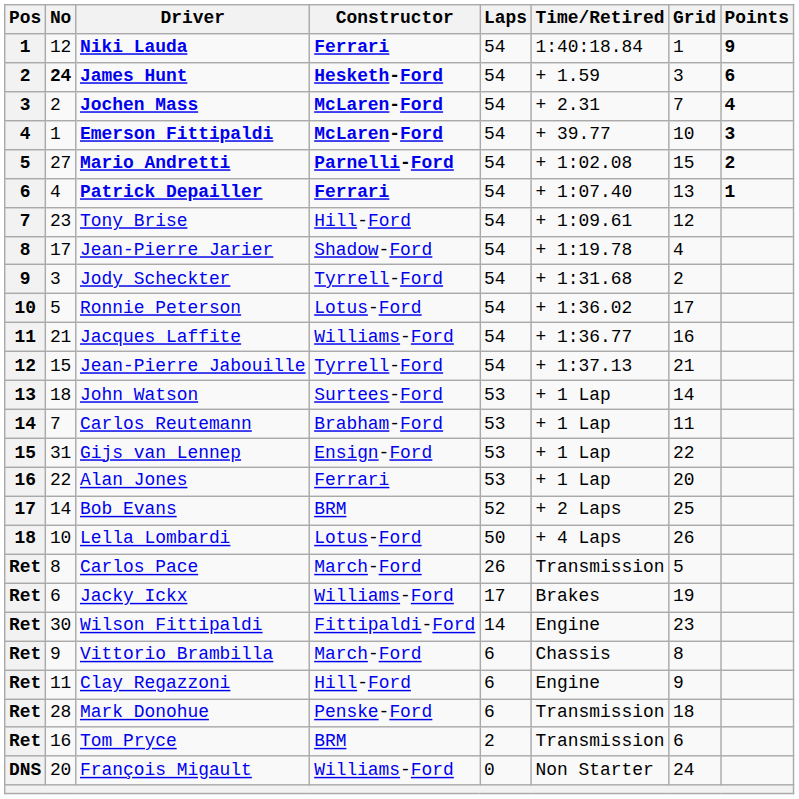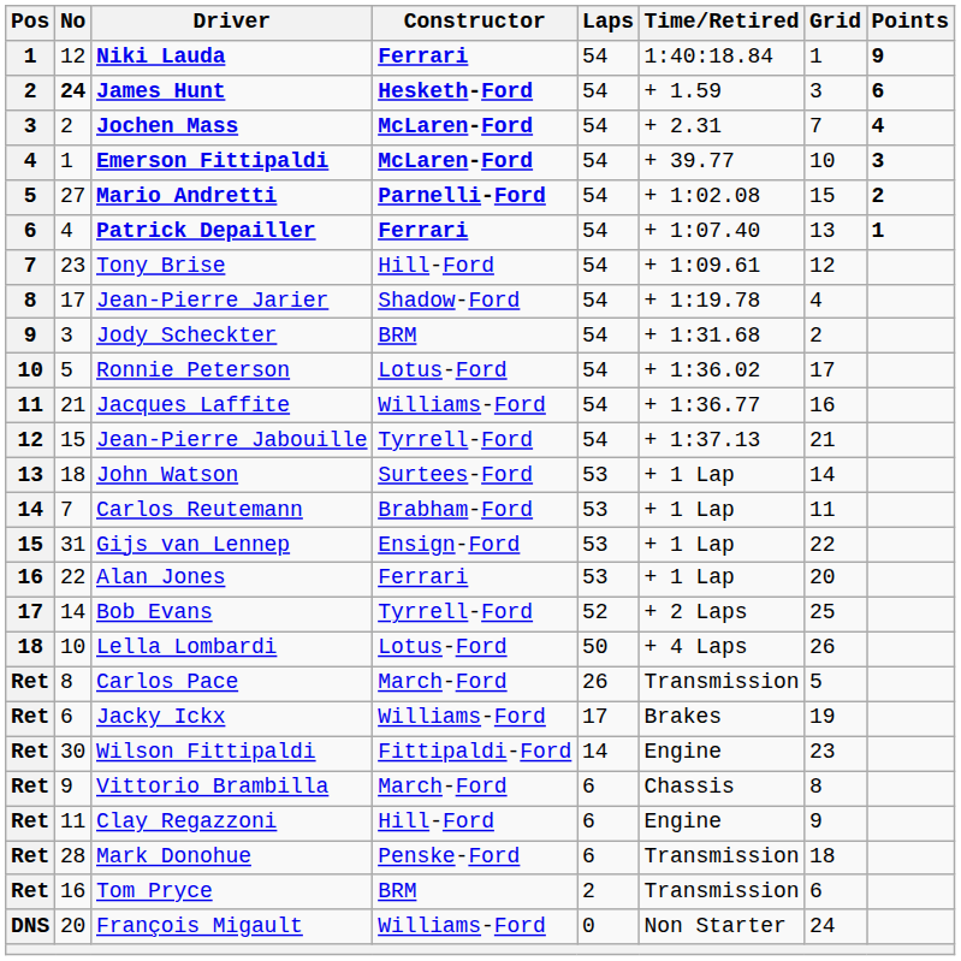Jody Scheckter | Constructor: Tyrrell-Ford -> BRM
Bob Evans | Constructor: BRM -> Tyrrell-Ford
